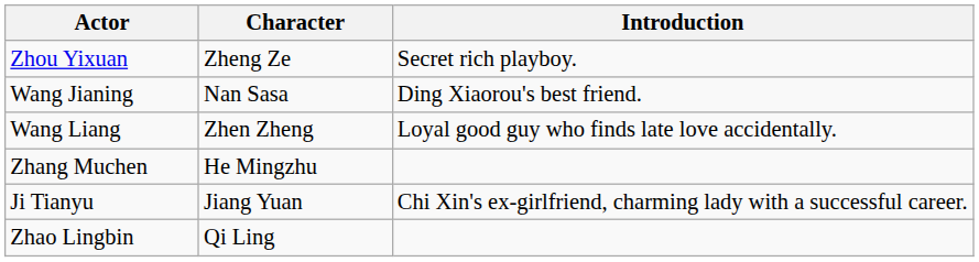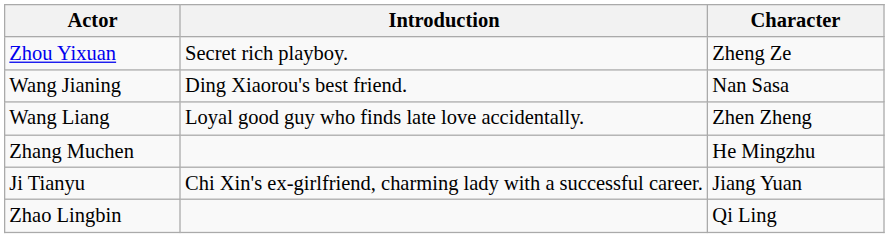columns swapped: Character <-> Introduction
